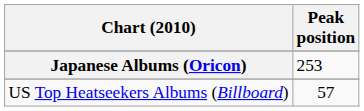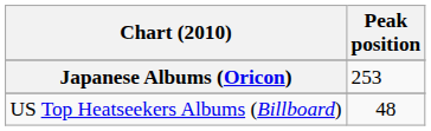US Top Heatseekers Albums (Billboard) | Peak position: 57 -> 48
